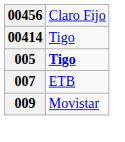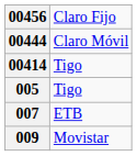+ row: 00444 | Claro Móvil
005 | column 2: bold -> normal
